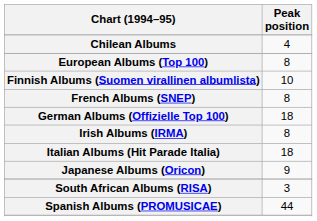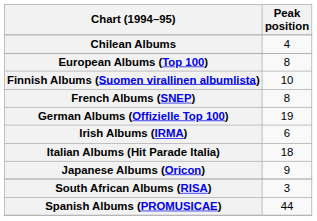German Albums (Offizielle Top 100) | Peak position: 18 -> 19
Irish Albums (IRMA) | Peak position: 8 -> 6
